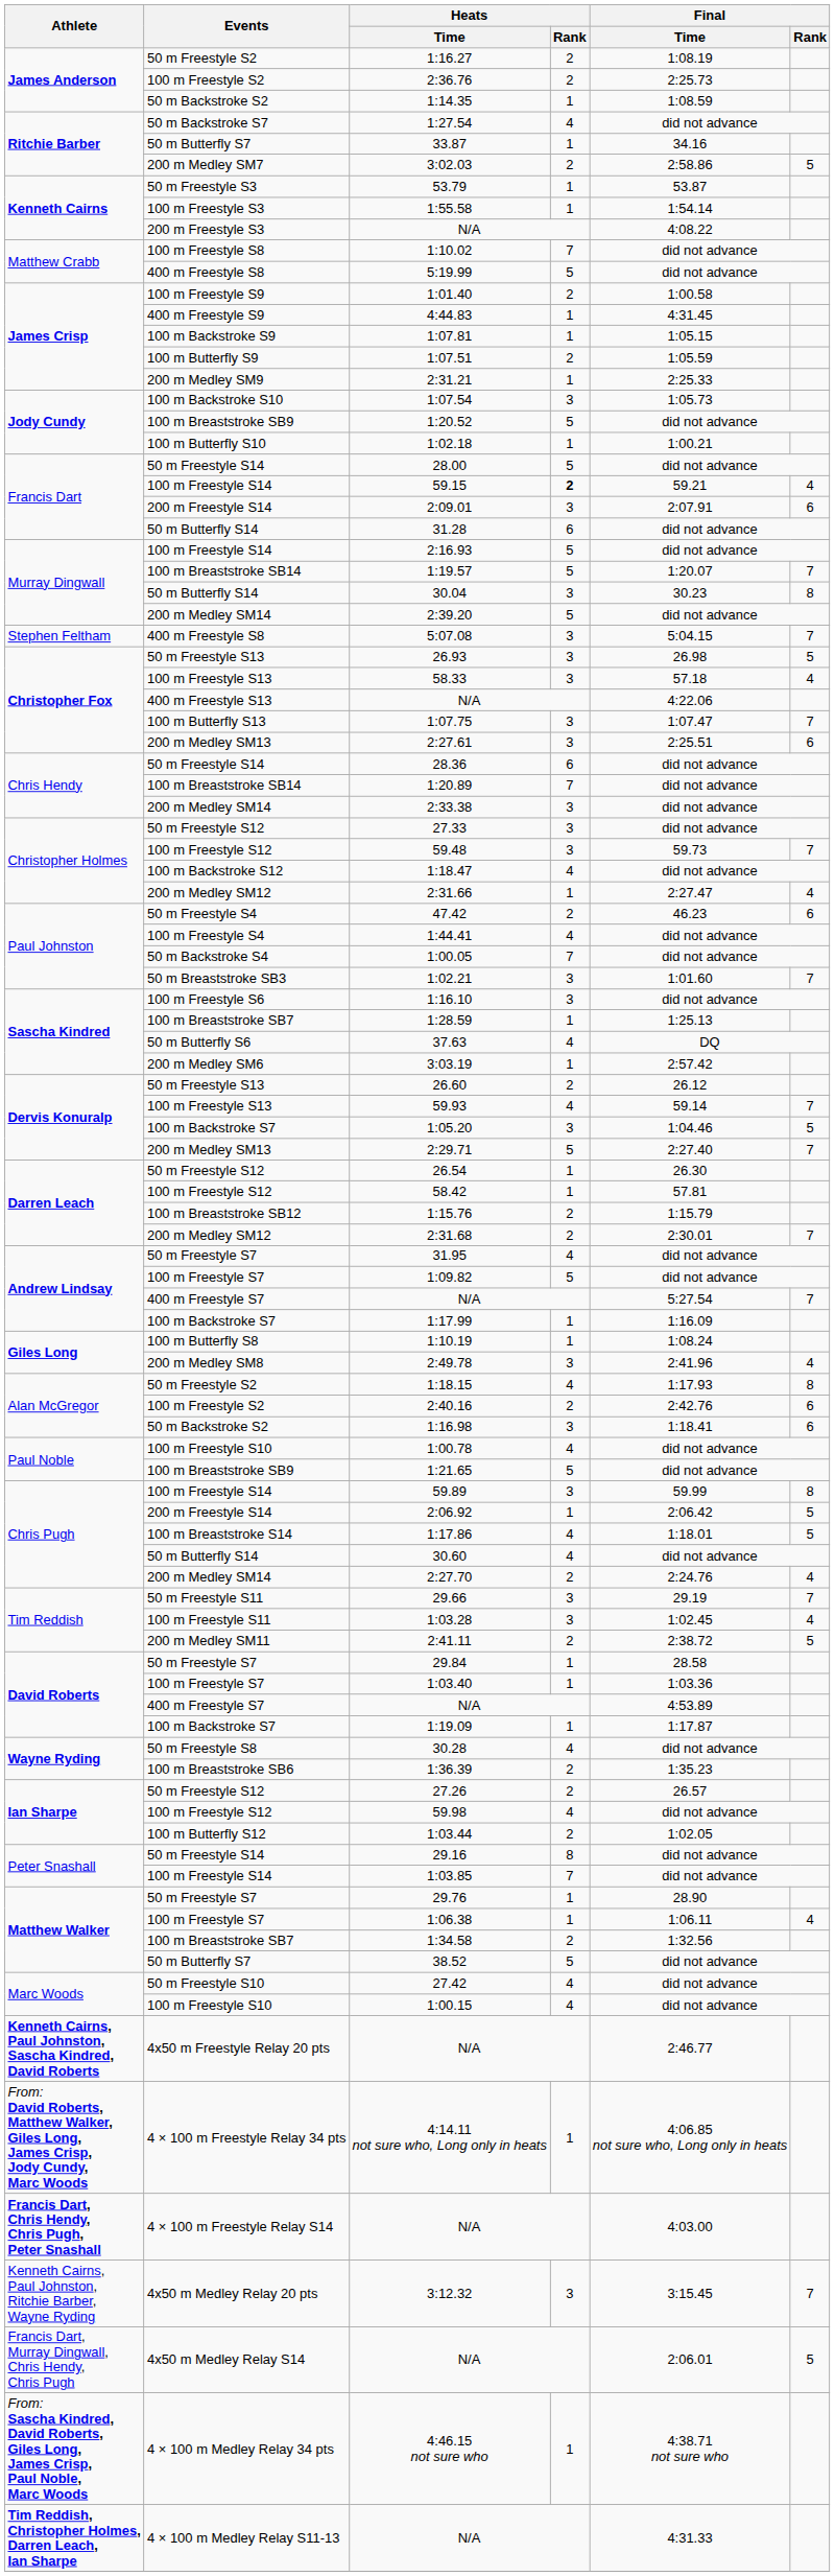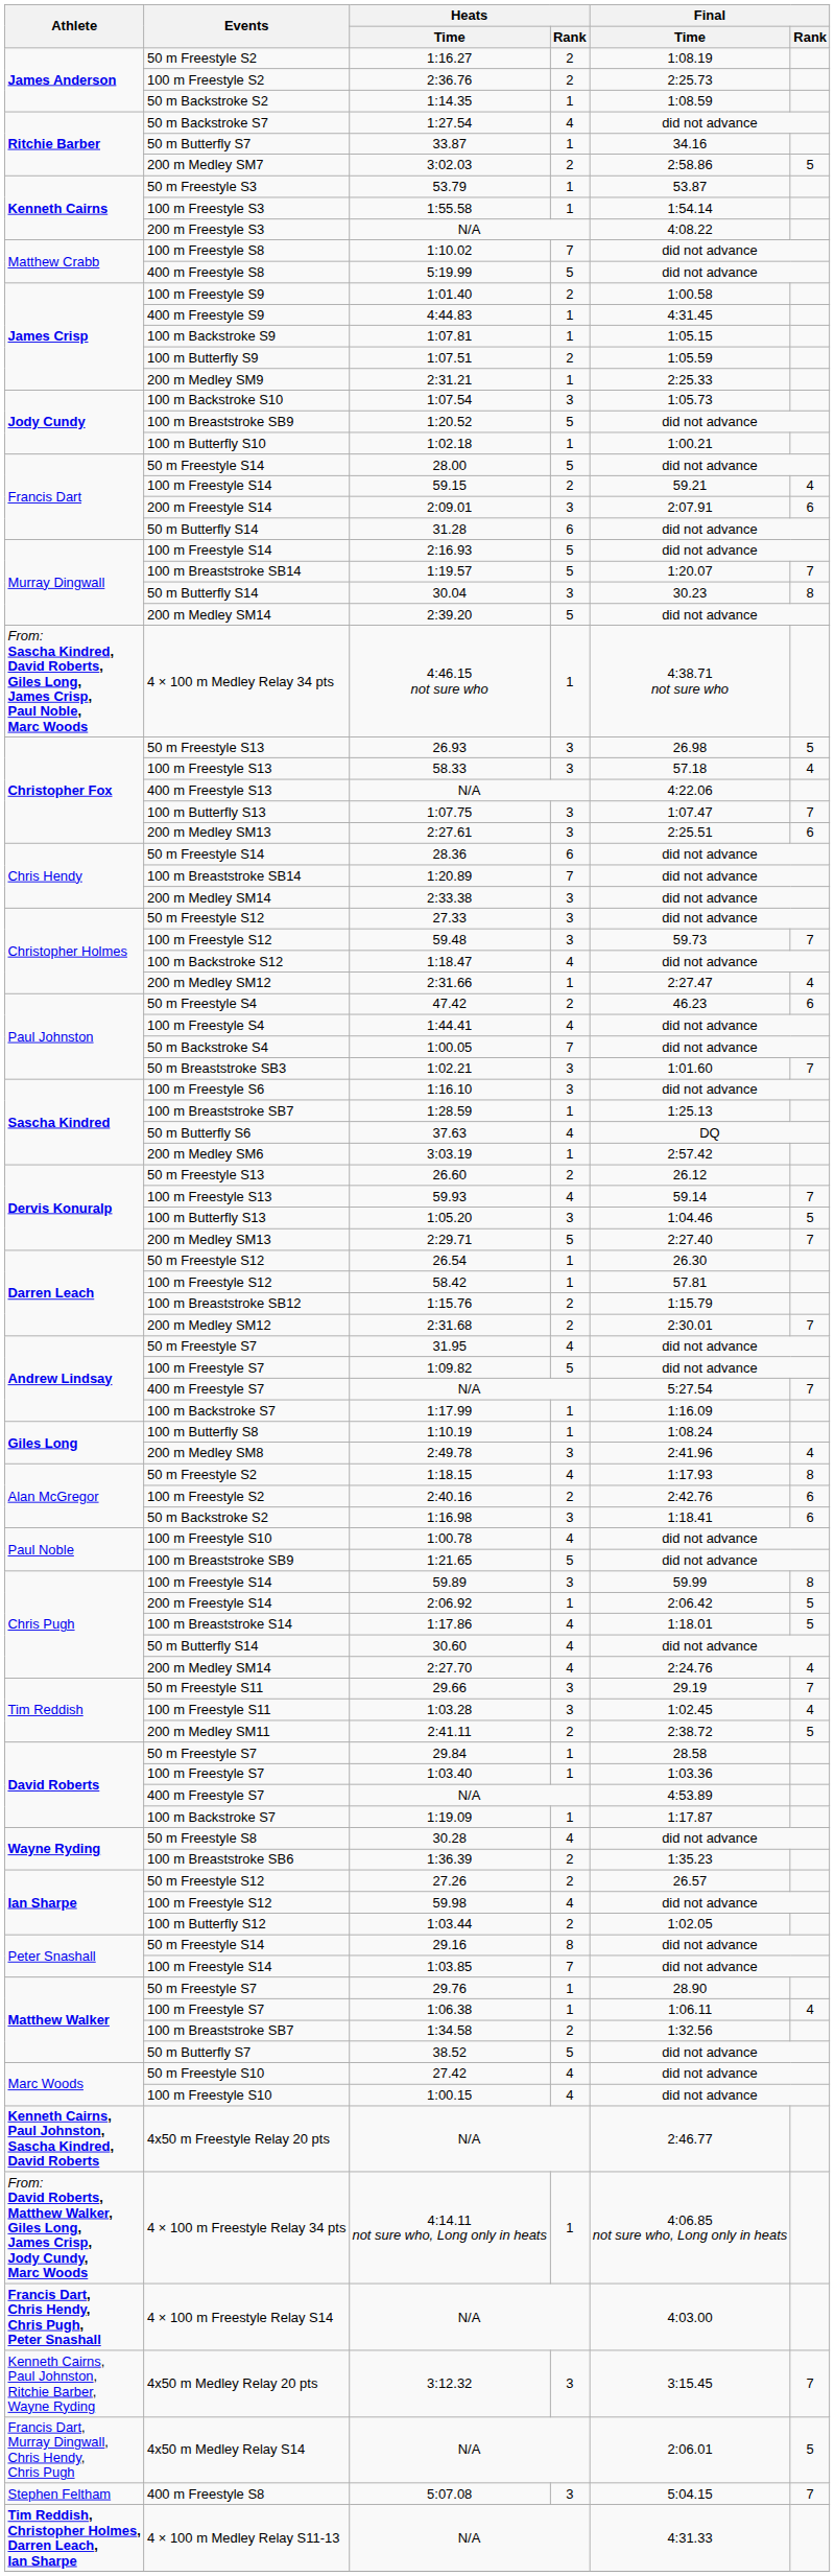59.15 | Heats / Rank: bold -> normal
rows swapped: 5:07.08 <-> 4:46.15 not sure who
1:05.20 | Events: 100 m Backstroke S7 -> 100 m Butterfly S13
2:27.70 | Heats / Rank: 2 -> 4
